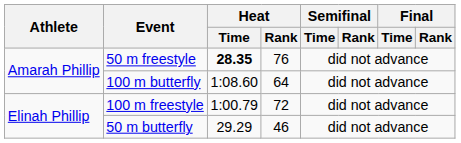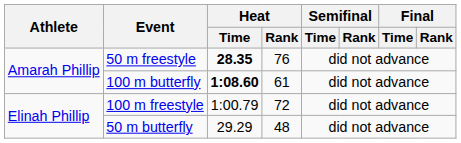100 m butterfly | Heat / Time: normal -> bold
100 m butterfly | Heat / Rank: 64 -> 61
50 m butterfly | Heat / Rank: 46 -> 48
